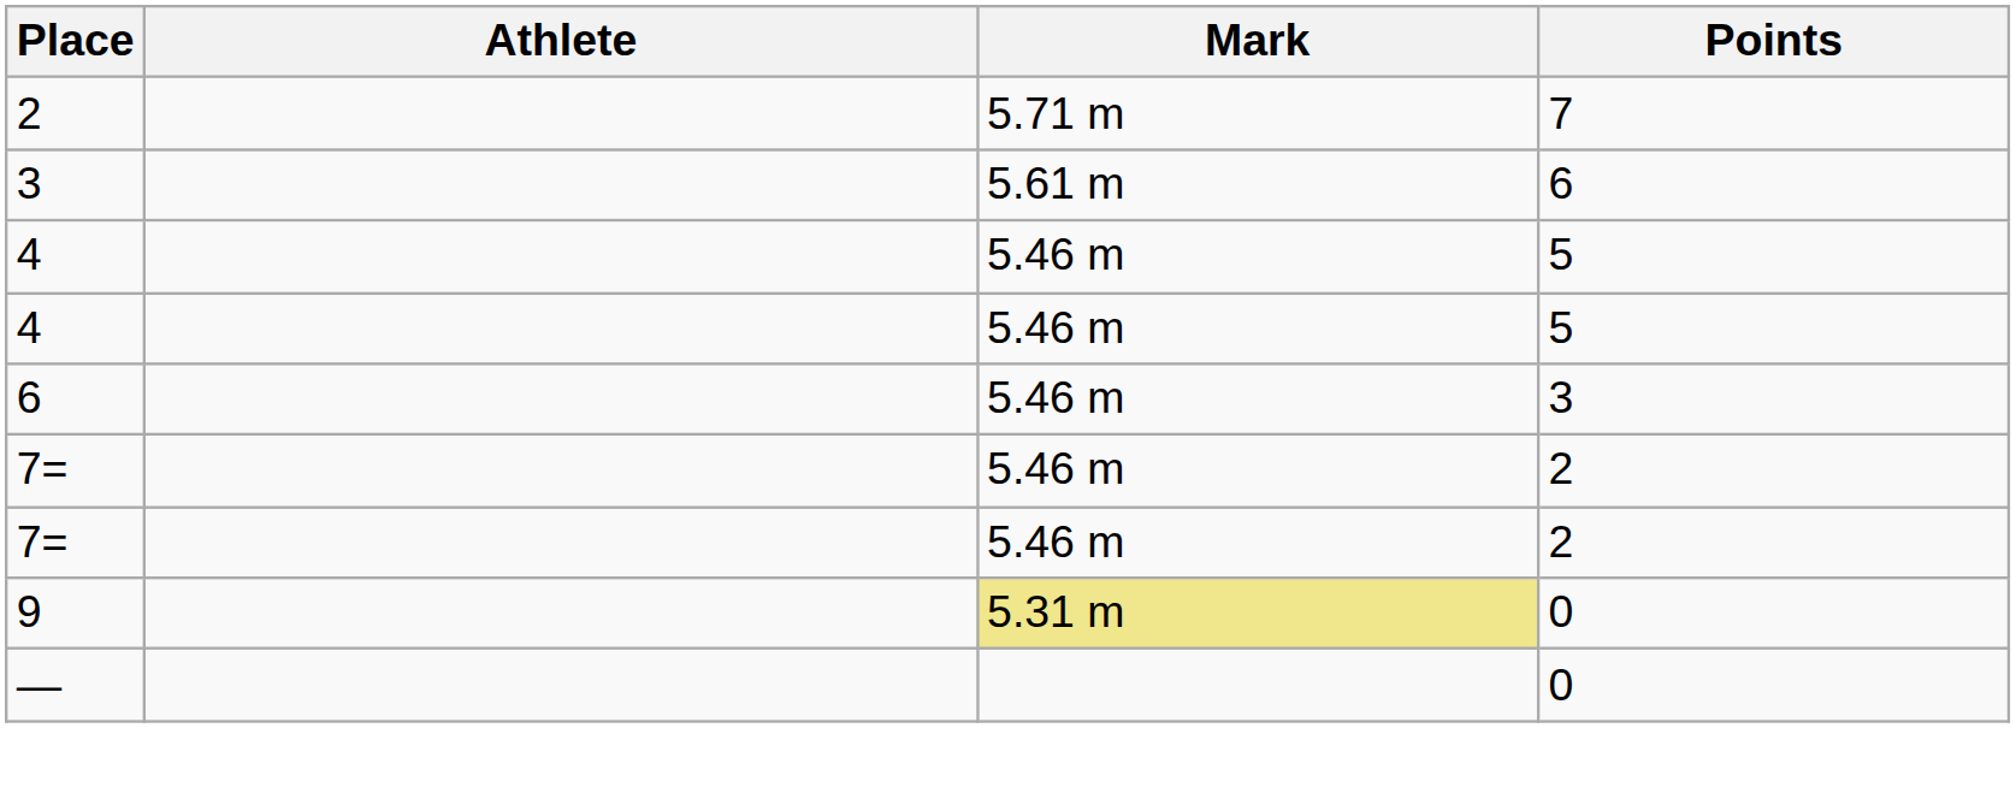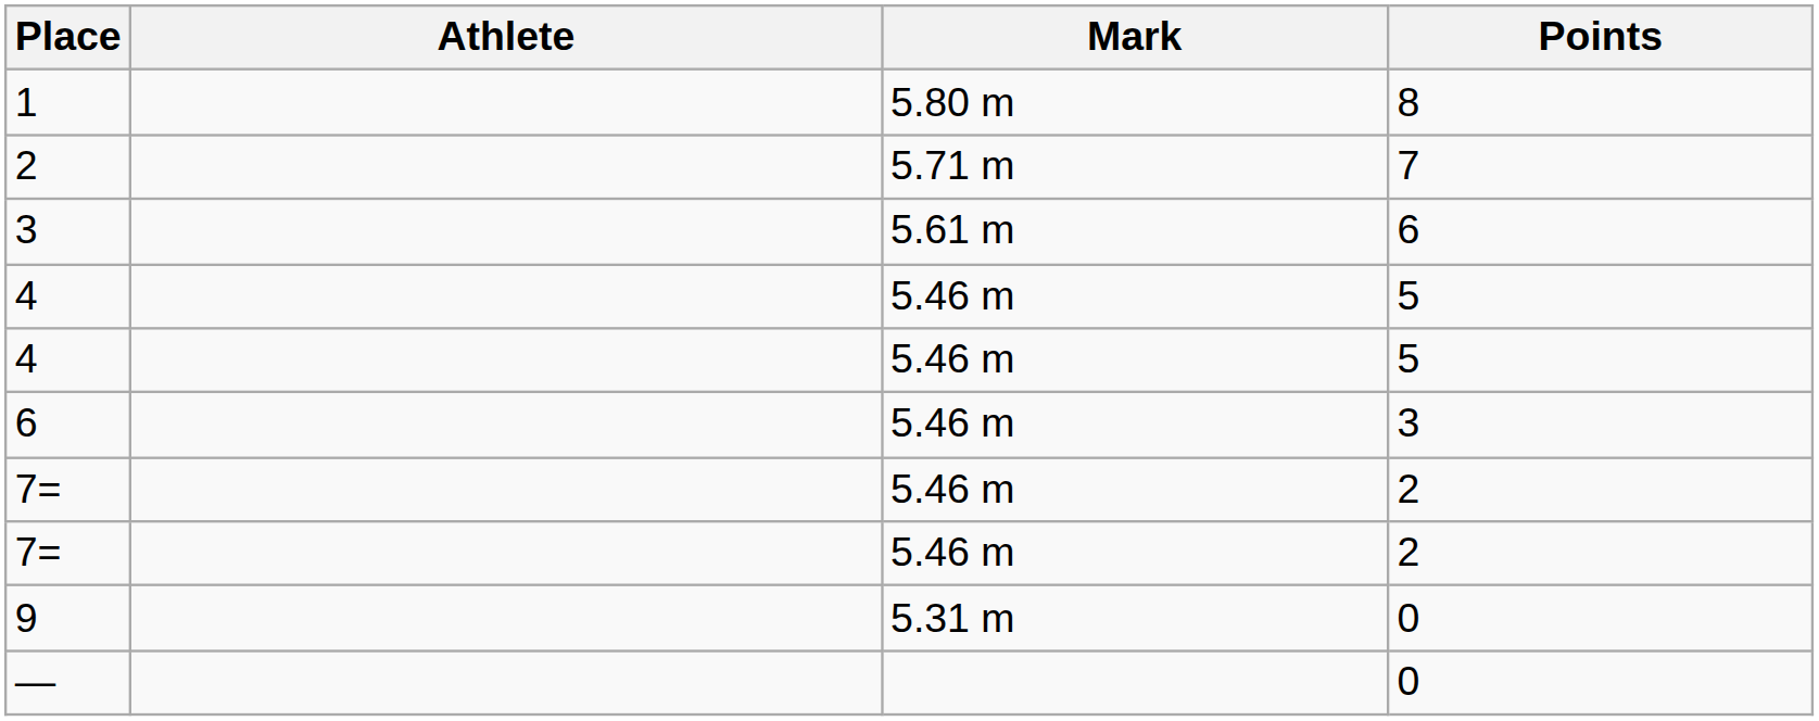+ row: 1 | 5.80 m | 8
9 | Mark: khaki background -> no background
